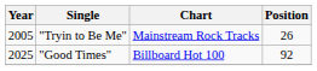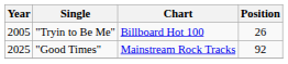"Tryin to Be Me" | Chart: Mainstream Rock Tracks -> Billboard Hot 100
"Good Times" | Chart: Billboard Hot 100 -> Mainstream Rock Tracks
